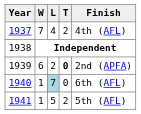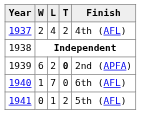1937 | W: 7 -> 2
1940 | L: lightblue background -> no background
1941 | W: 1 -> 0
1941 | L: 5 -> 1
